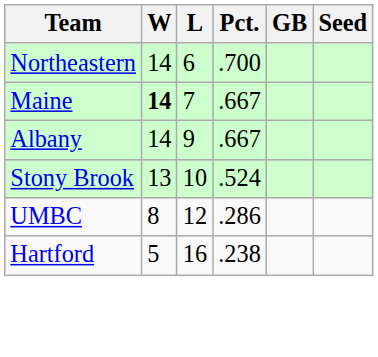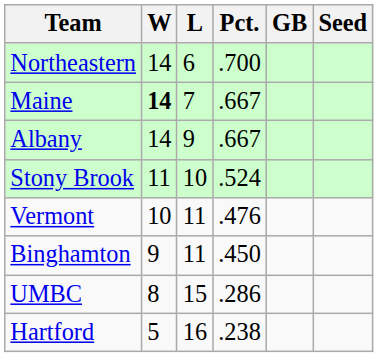Stony Brook | W: 13 -> 11
+ row: Vermont | 10 | 11 | .476
+ row: Binghamton | 9 | 11 | .450
UMBC | L: 12 -> 15
